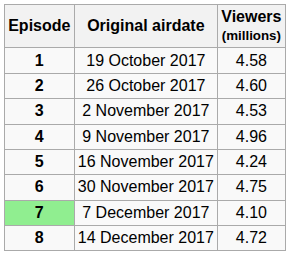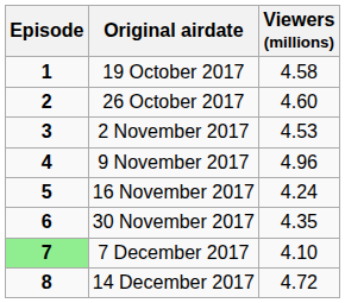30 November 2017 | Viewers (millions): 4.75 -> 4.35
